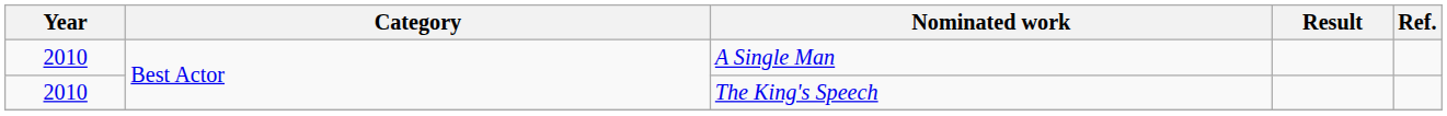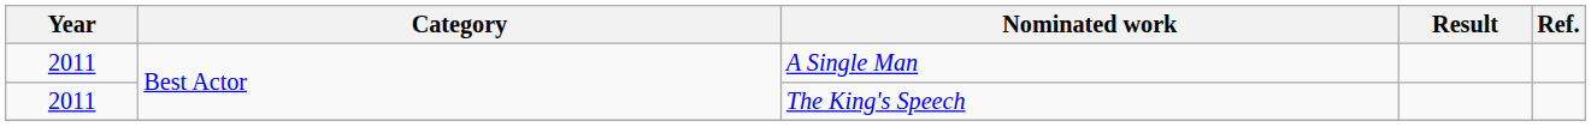A Single Man | Year: 2010 -> 2011
The King's Speech | Year: 2010 -> 2011
